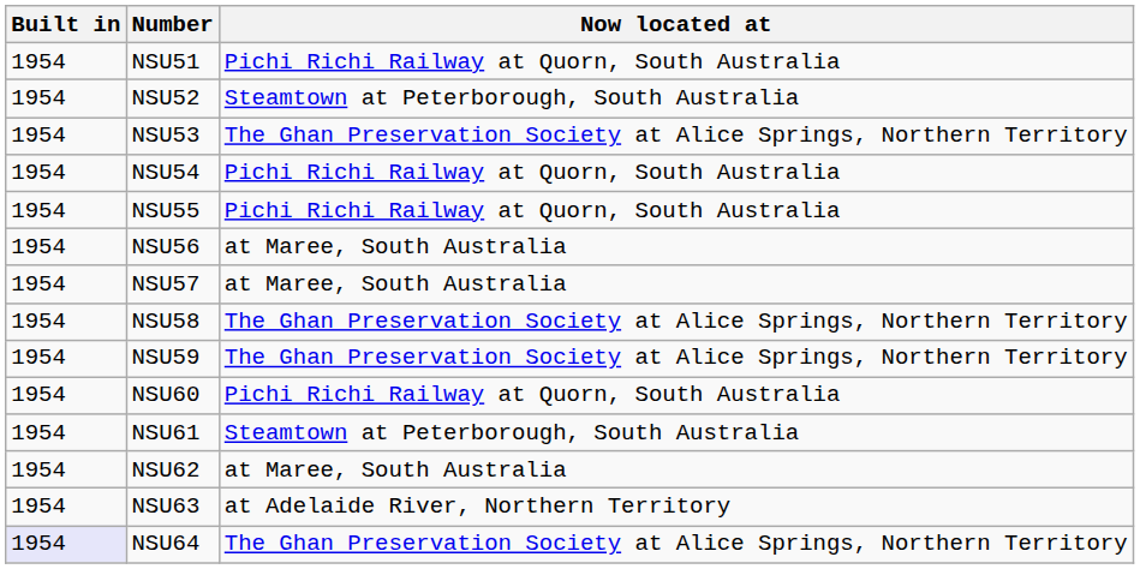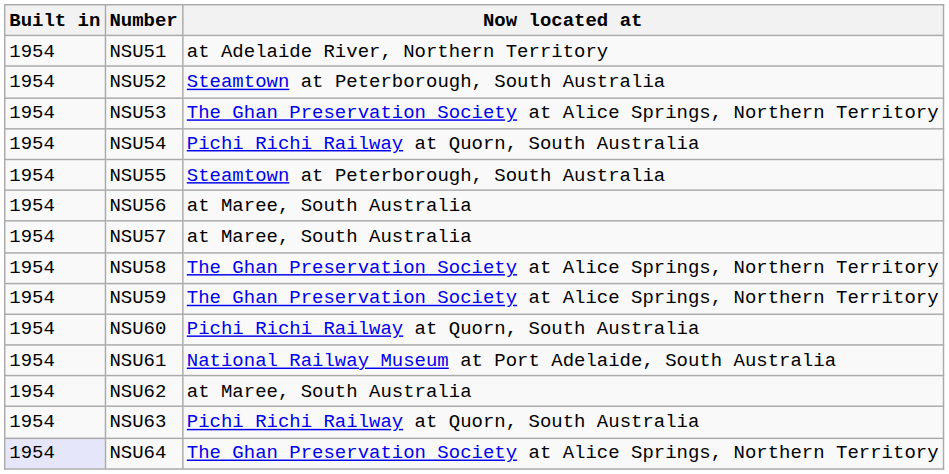NSU51 | Now located at: Pichi Richi Railway at Quorn, South Australia -> at Adelaide River, Northern Territory
NSU55 | Now located at: Pichi Richi Railway at Quorn, South Australia -> Steamtown at Peterborough, South Australia
NSU61 | Now located at: Steamtown at Peterborough, South Australia -> National Railway Museum at Port Adelaide, South Australia
NSU63 | Now located at: at Adelaide River, Northern Territory -> Pichi Richi Railway at Quorn, South Australia
